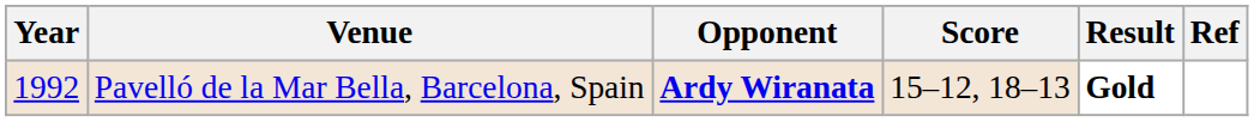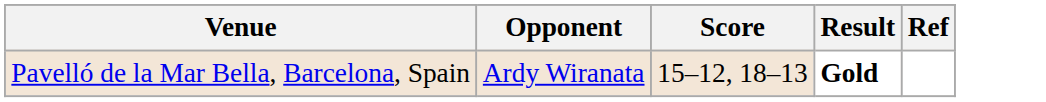- column: Year | 1992
Pavelló de la Mar Bella, Barcelona, Spain | Opponent: bold -> normal
